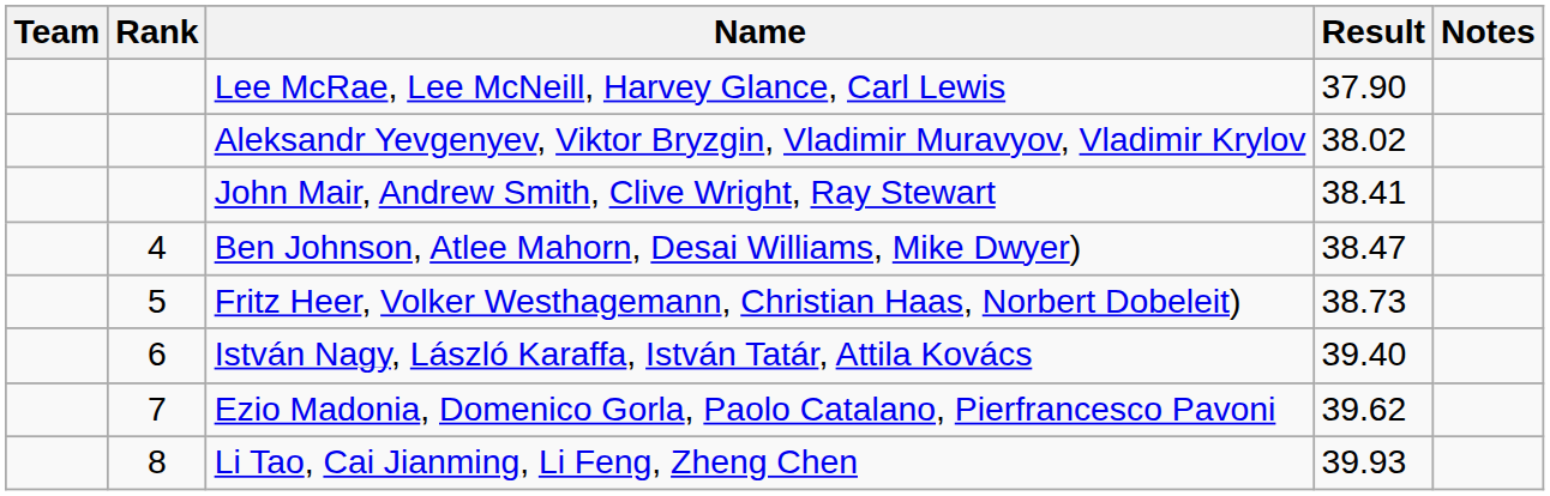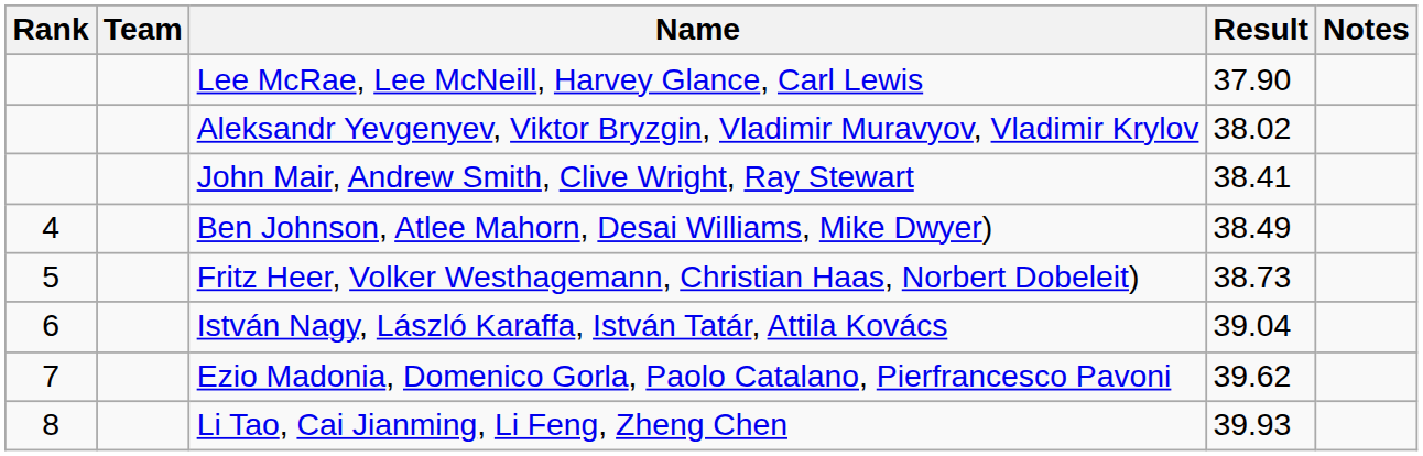columns swapped: Rank <-> Team
Ben Johnson, Atlee Mahorn, Desai Williams, Mike Dwyer) | Result: 38.47 -> 38.49
István Nagy, László Karaffa, István Tatár, Attila Kovács | Result: 39.40 -> 39.04
